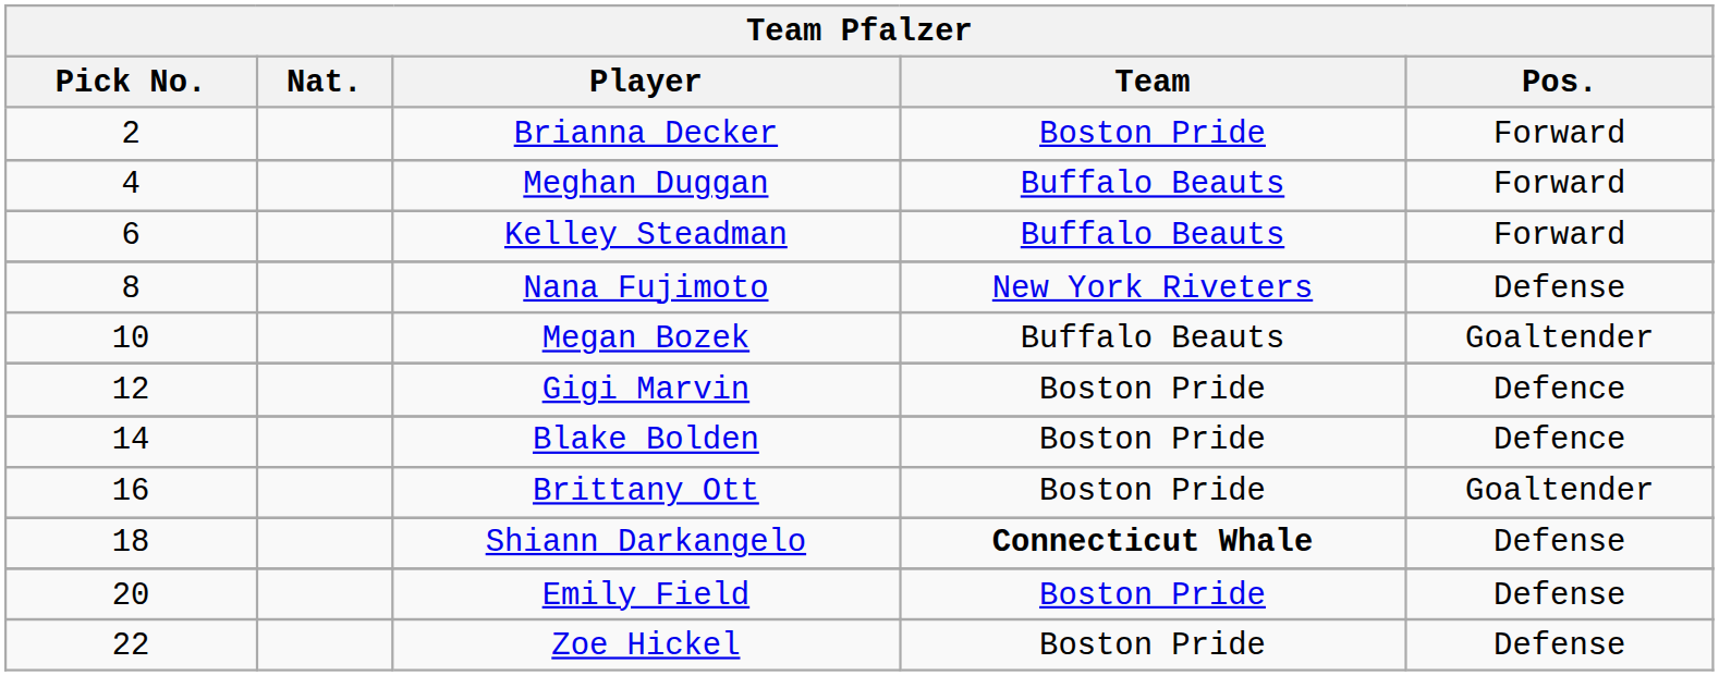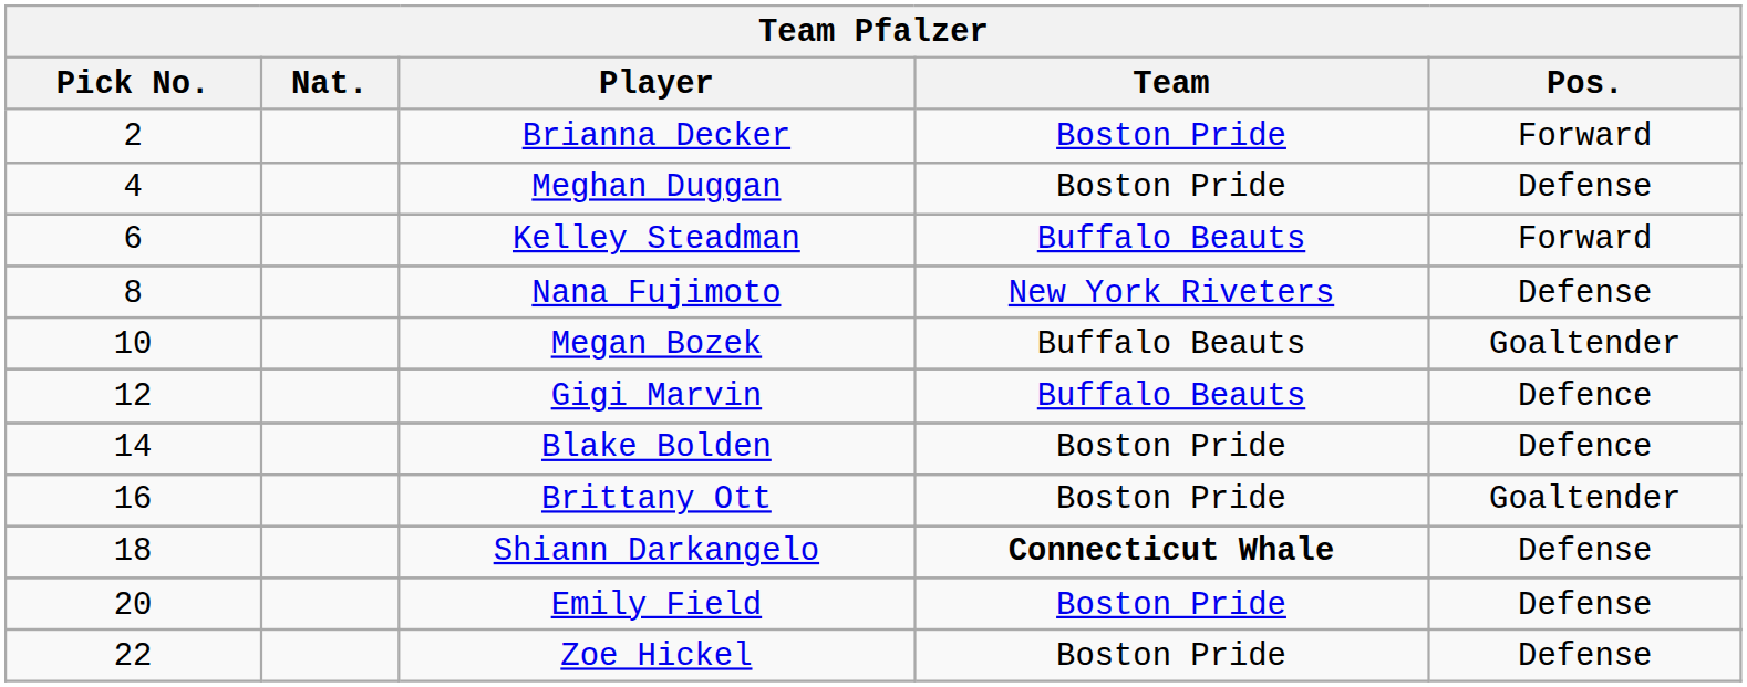Meghan Duggan | Team: Buffalo Beauts -> Boston Pride
Meghan Duggan | Pos.: Forward -> Defense
Gigi Marvin | Team: Boston Pride -> Buffalo Beauts
